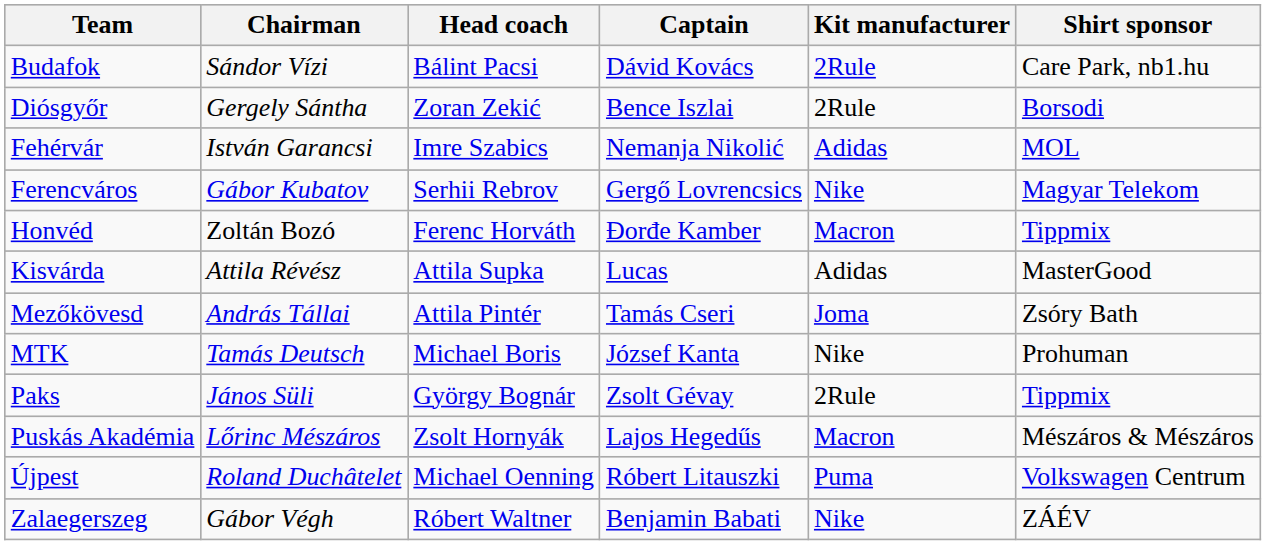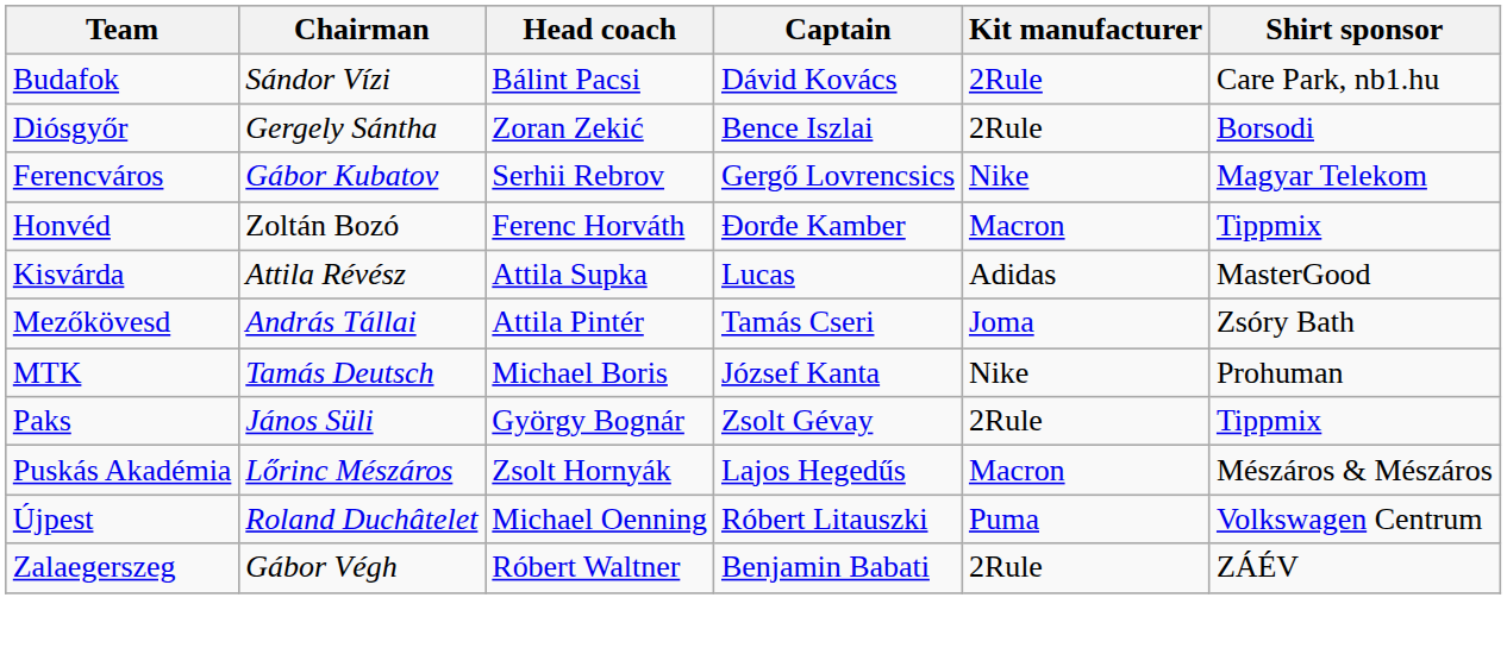- row: Fehérvár | István Garancsi | Imre Szabics | Nemanja Nikolić | Adidas | MOL
Zalaegerszeg | Kit manufacturer: Nike -> 2Rule
